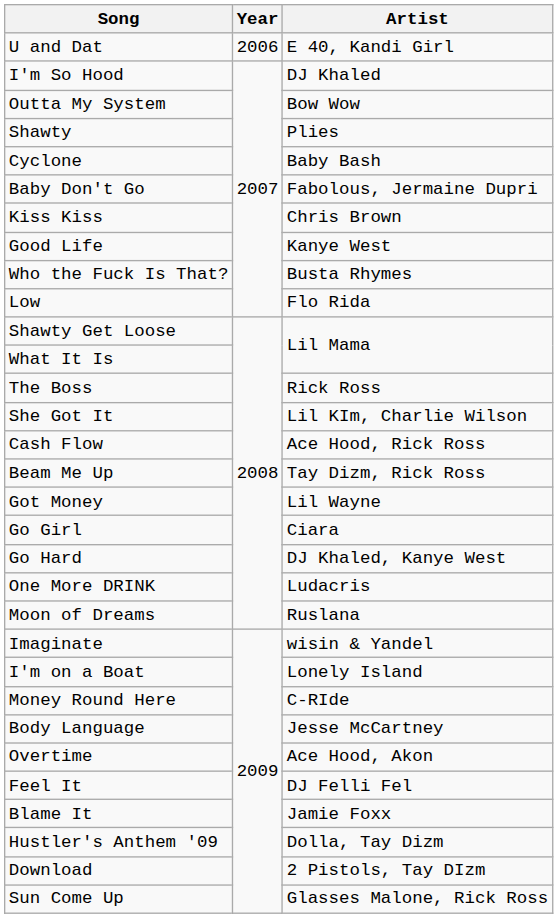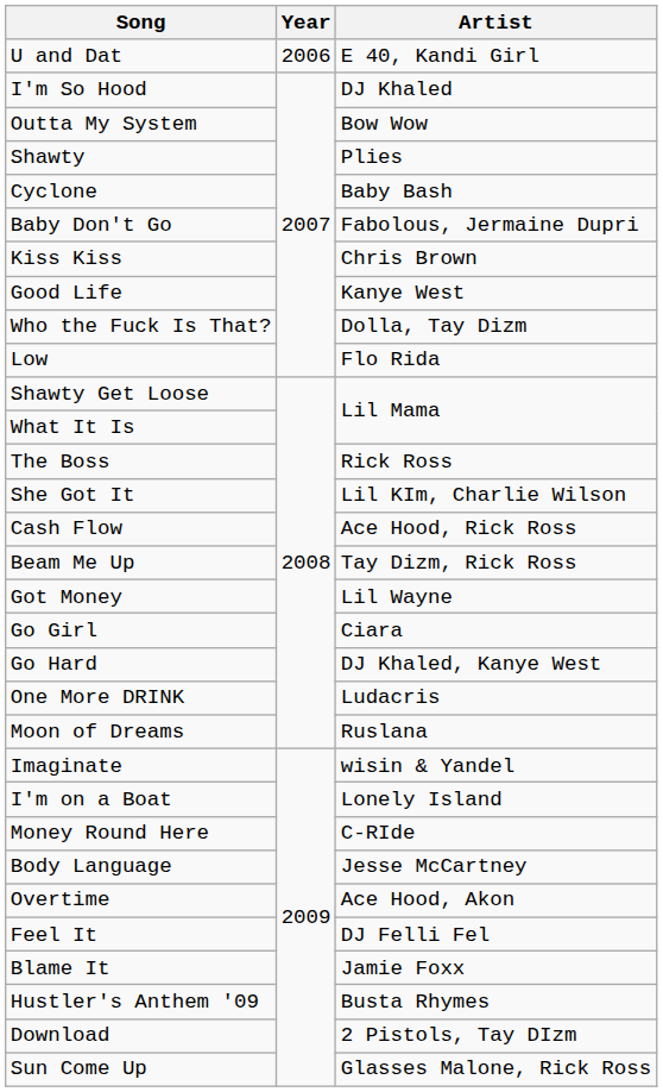Who the Fuck Is That? | Artist: Busta Rhymes -> Dolla, Tay Dizm
Hustler's Anthem '09 | Artist: Dolla, Tay Dizm -> Busta Rhymes
